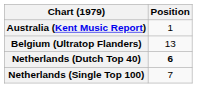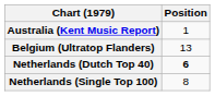Netherlands (Single Top 100) | Position: 7 -> 8
